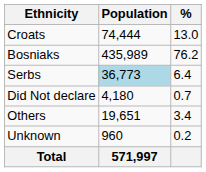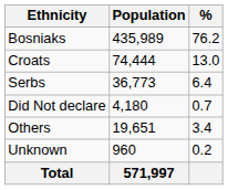rows swapped: Bosniaks <-> Croats
Serbs | Population: lightblue background -> no background
